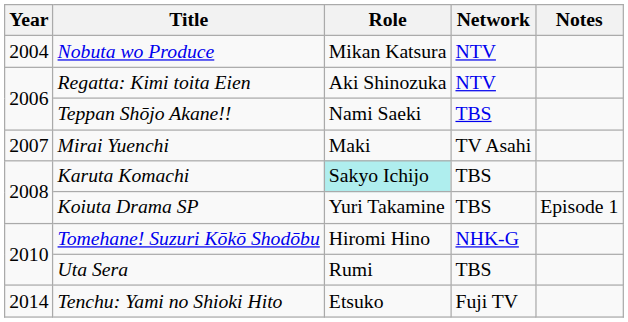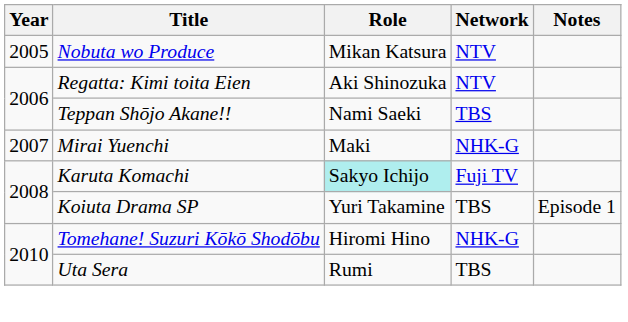Nobuta wo Produce | Year: 2004 -> 2005
Mirai Yuenchi | Network: TV Asahi -> NHK-G
Karuta Komachi | Network: TBS -> Fuji TV
- row: 2014 | Tenchu: Yami no Shioki Hito | Etsuko | Fuji TV
